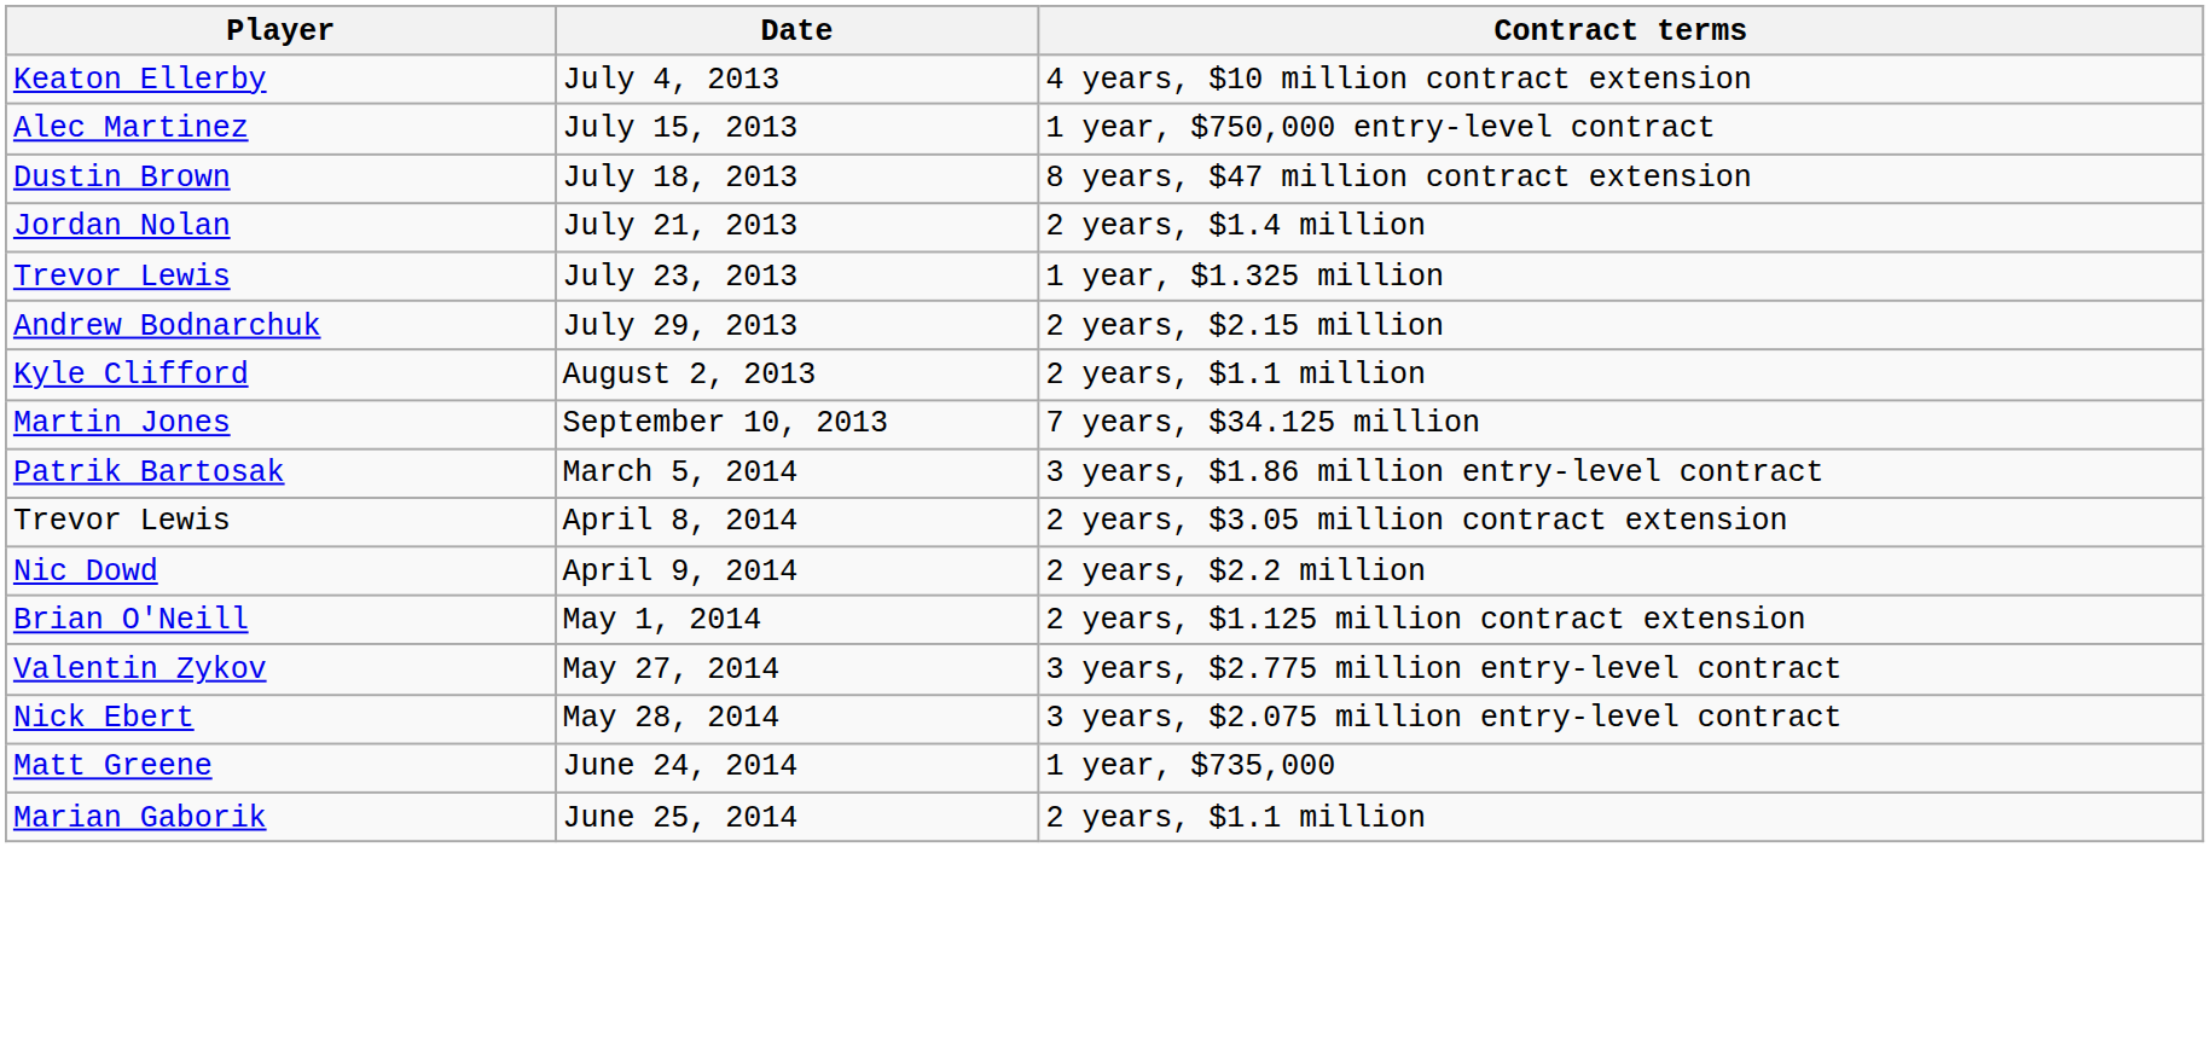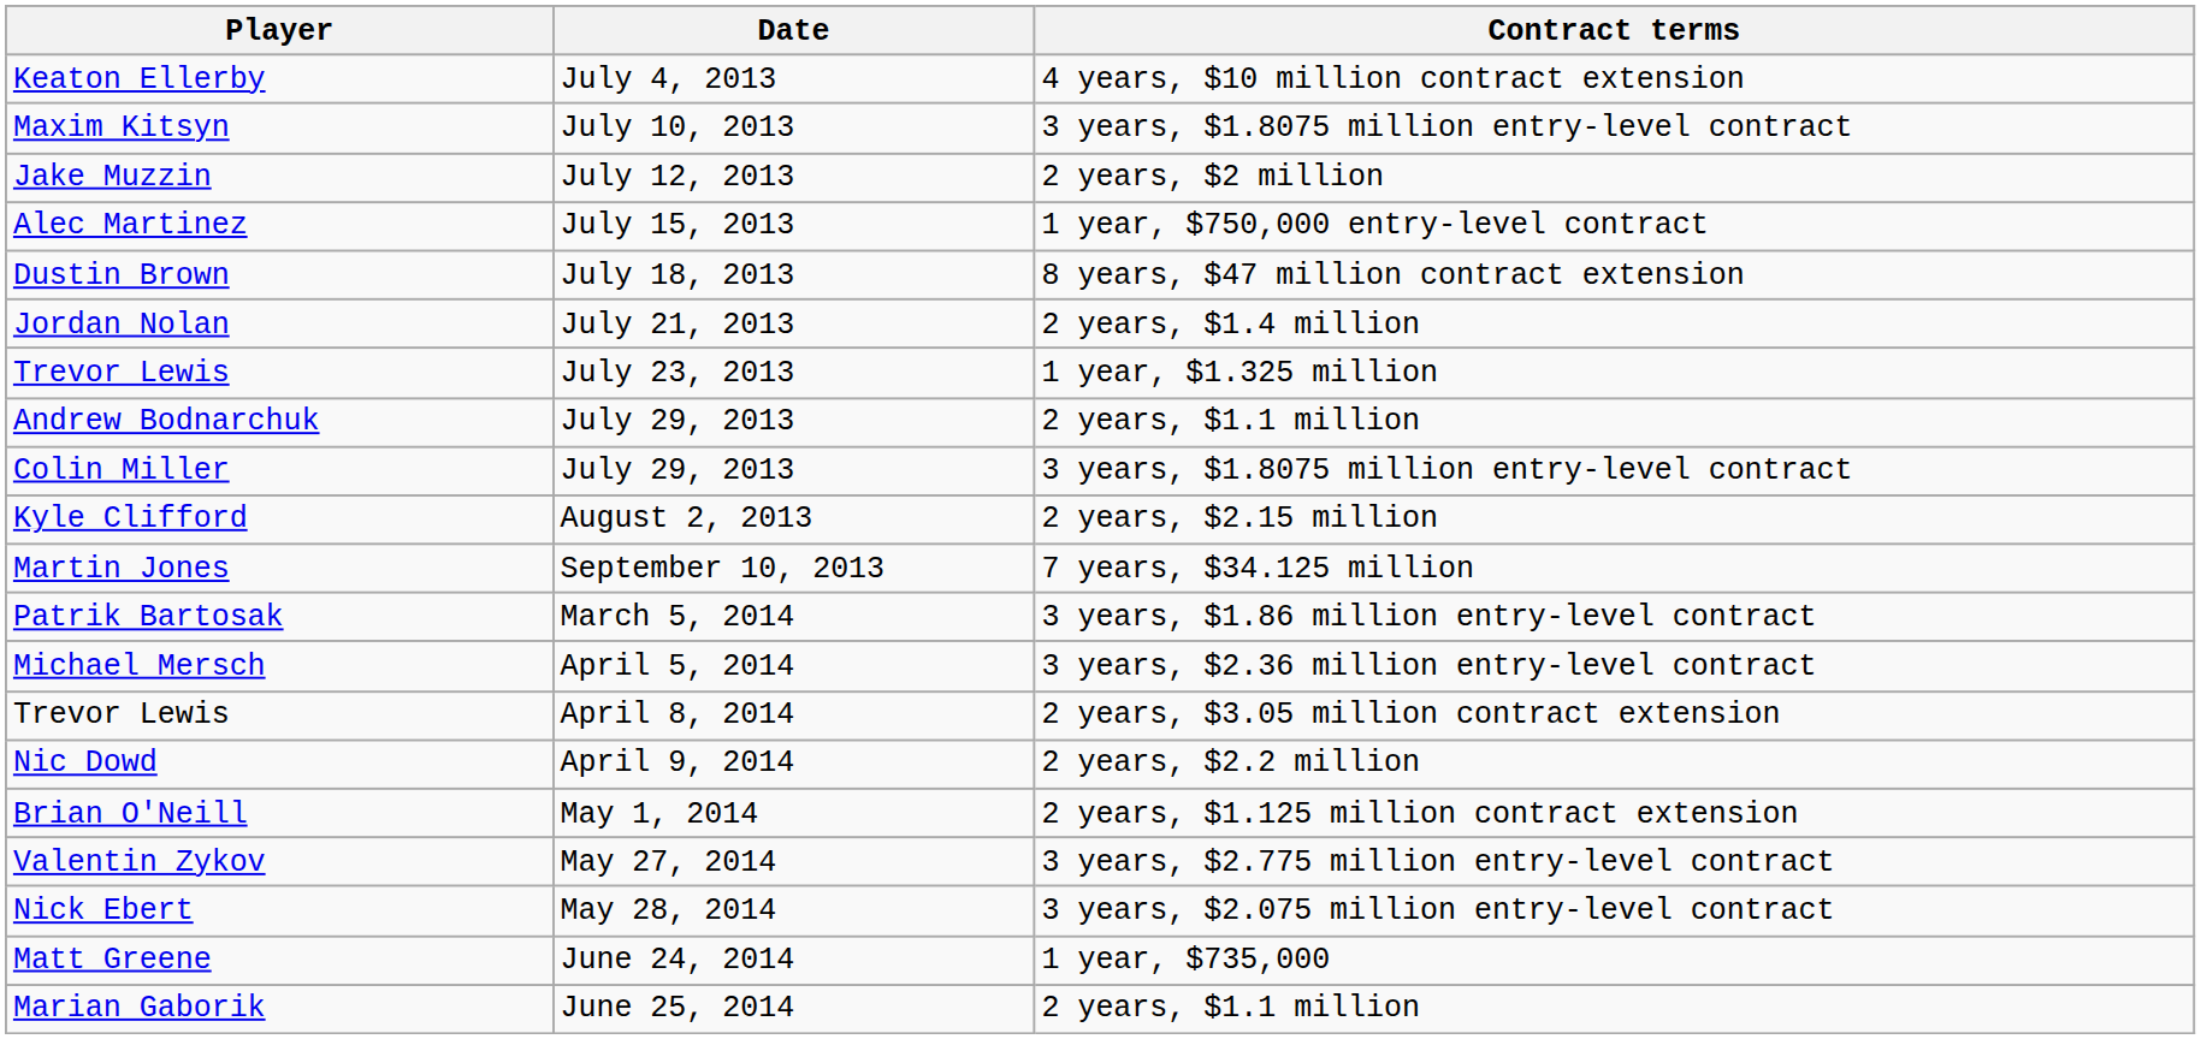+ row: Maxim Kitsyn | July 10, 2013 | 3 years, $1.8075 million entry-level contract
+ row: Jake Muzzin | July 12, 2013 | 2 years, $2 million
Andrew Bodnarchuk | Contract terms: 2 years, $2.15 million -> 2 years, $1.1 million
+ row: Colin Miller | July 29, 2013 | 3 years, $1.8075 million entry-level contract
Kyle Clifford | Contract terms: 2 years, $1.1 million -> 2 years, $2.15 million
+ row: Michael Mersch | April 5, 2014 | 3 years, $2.36 million entry-level contract
